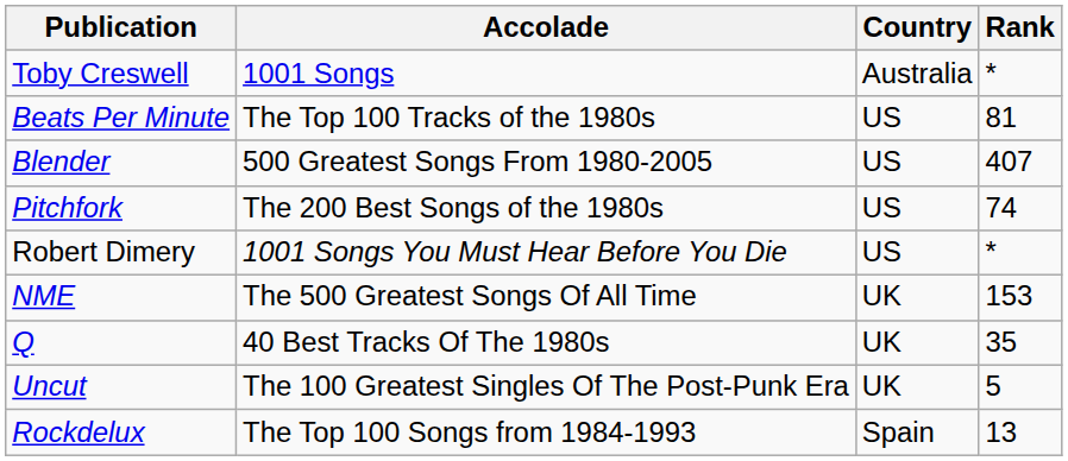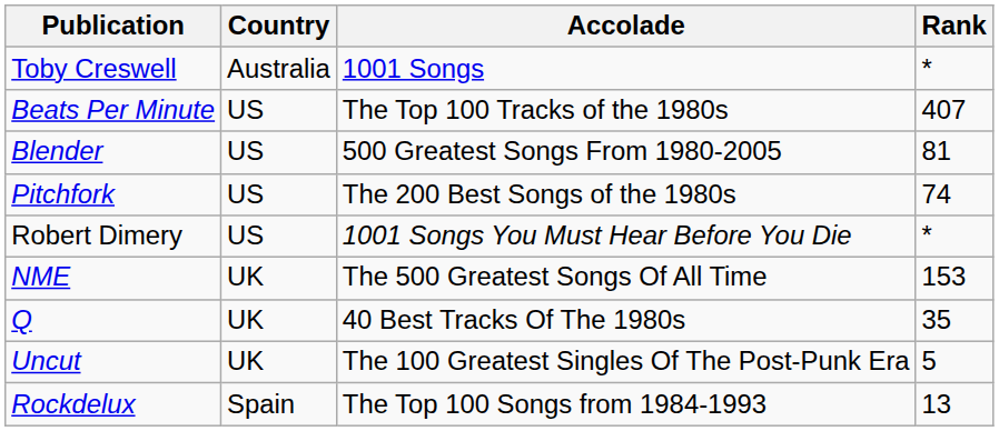columns swapped: Country <-> Accolade
Beats Per Minute | Rank: 81 -> 407
Blender | Rank: 407 -> 81
